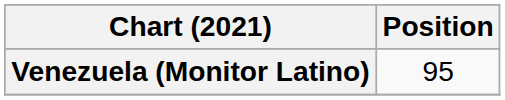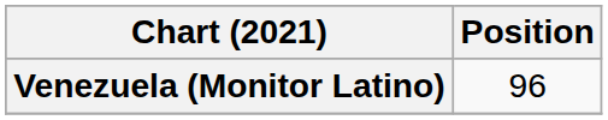Venezuela (Monitor Latino) | Position: 95 -> 96
